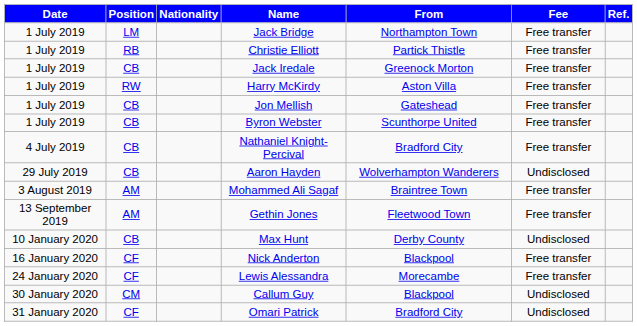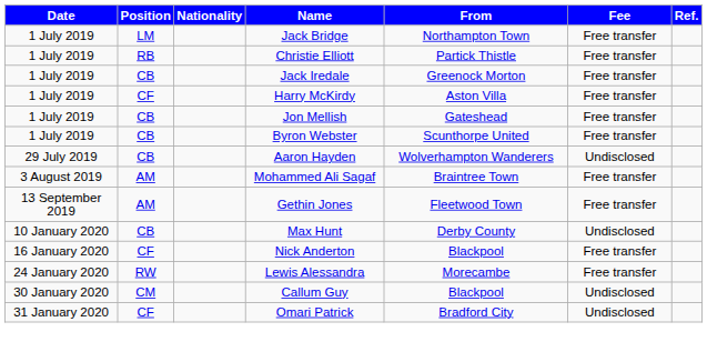Harry McKirdy | Position: RW -> CF
- row: 4 July 2019 | CB | Nathaniel Knight-Percival | Bradford City | Free transfer
Lewis Alessandra | Position: CF -> RW
